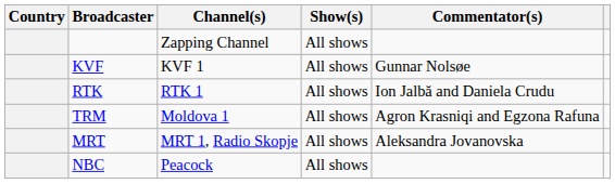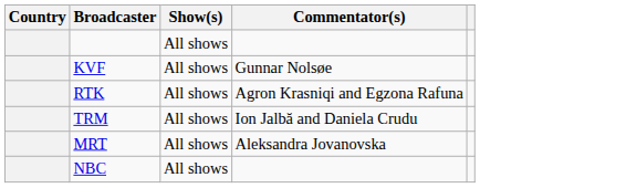- column: Channel(s) | Zapping Channel | KVF 1 | RTK 1 | Moldova 1 | MRT 1, Radio Skopje | Peacock
RTK | Commentator(s): Ion Jalbă and Daniela Crudu -> Agron Krasniqi and Egzona Rafuna
TRM | Commentator(s): Agron Krasniqi and Egzona Rafuna -> Ion Jalbă and Daniela Crudu
